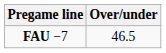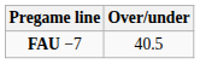FAU −7 | Over/under: 46.5 -> 40.5
